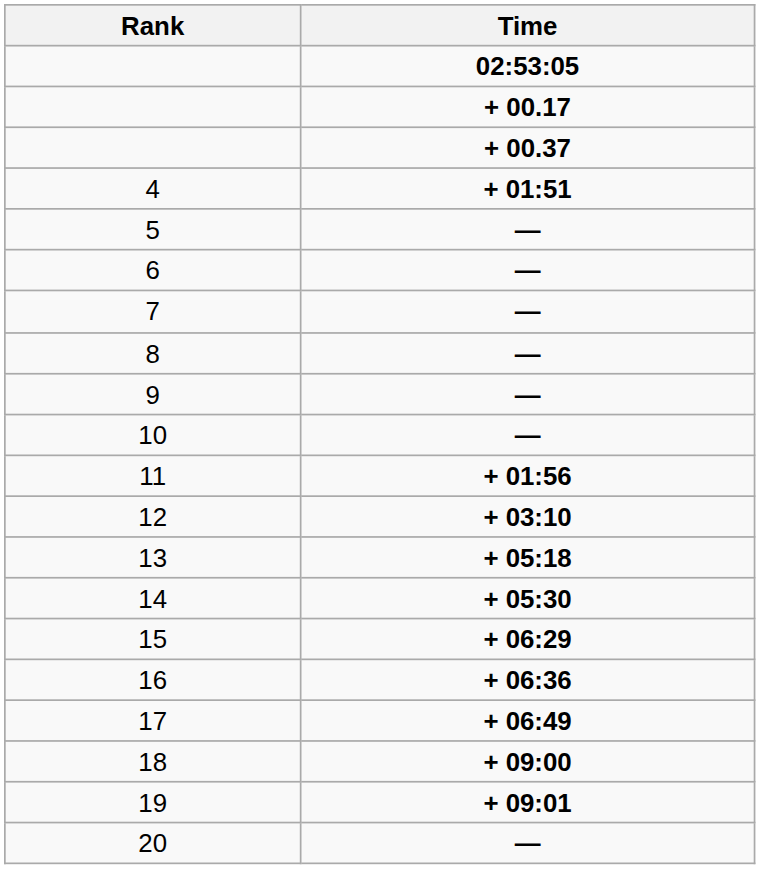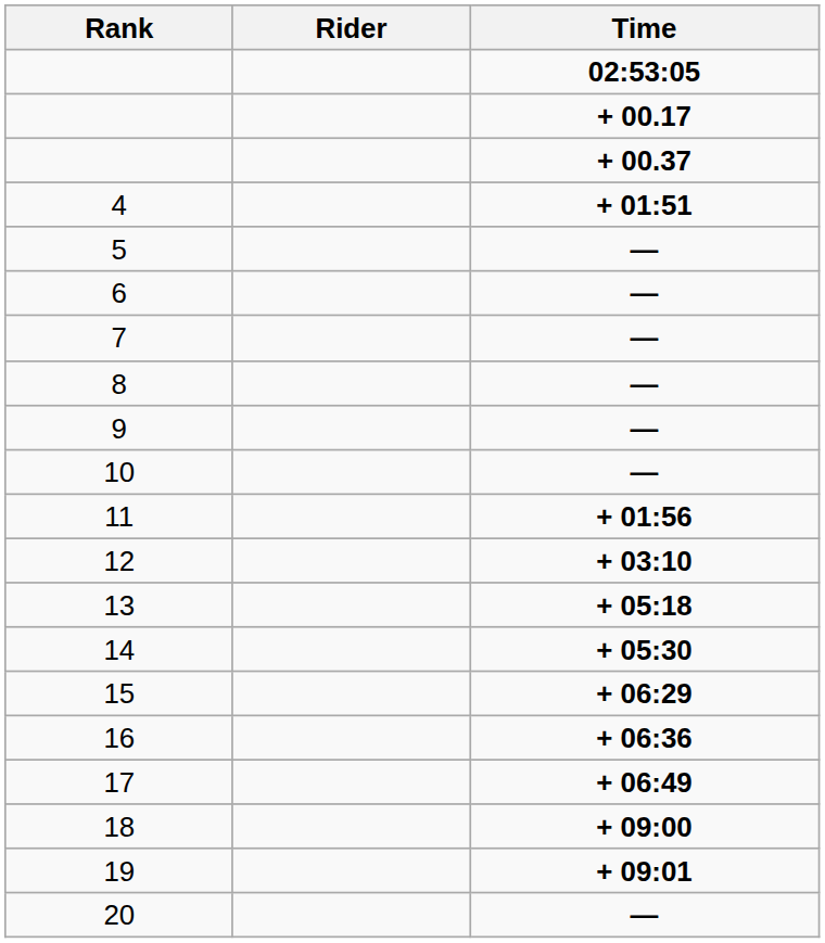+ column: Rider
